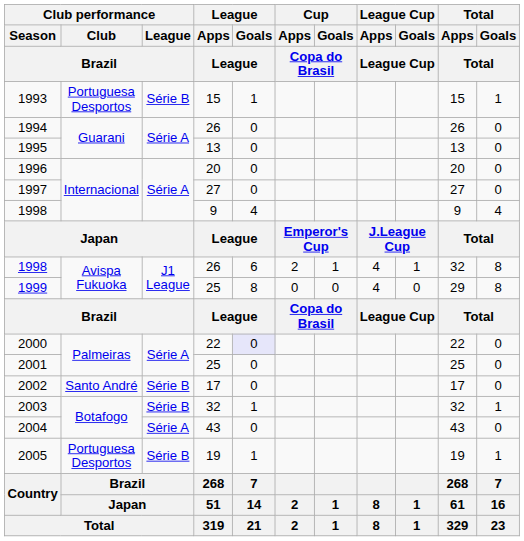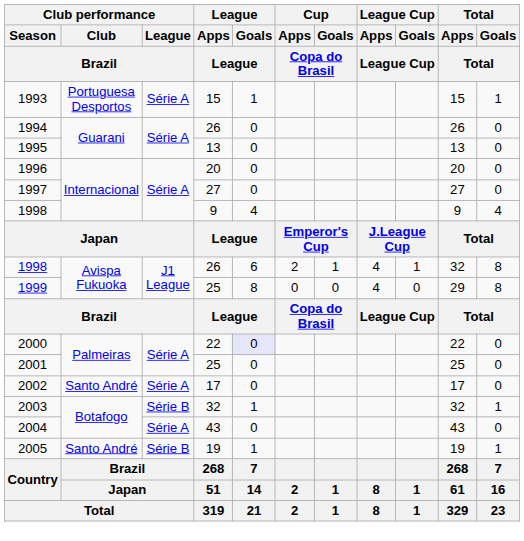1993 | Club performance / League / Brazil: Série B -> Série A
2002 | Club performance / League / Brazil: Série B -> Série A
2005 | Club performance / Club / Brazil: Portuguesa Desportos -> Santo André
